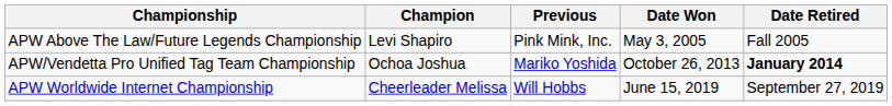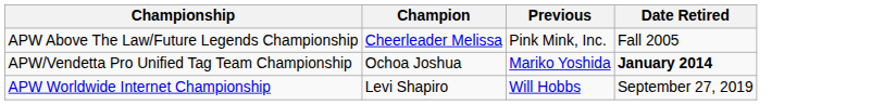- column: Date Won | May 3, 2005 | October 26, 2013 | June 15, 2019
APW Above The Law/Future Legends Championship | Champion: Levi Shapiro -> Cheerleader Melissa
APW Worldwide Internet Championship | Champion: Cheerleader Melissa -> Levi Shapiro
